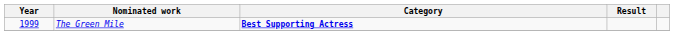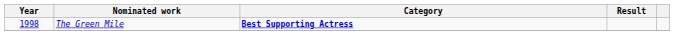The Green Mile | Year: 1999 -> 1998
